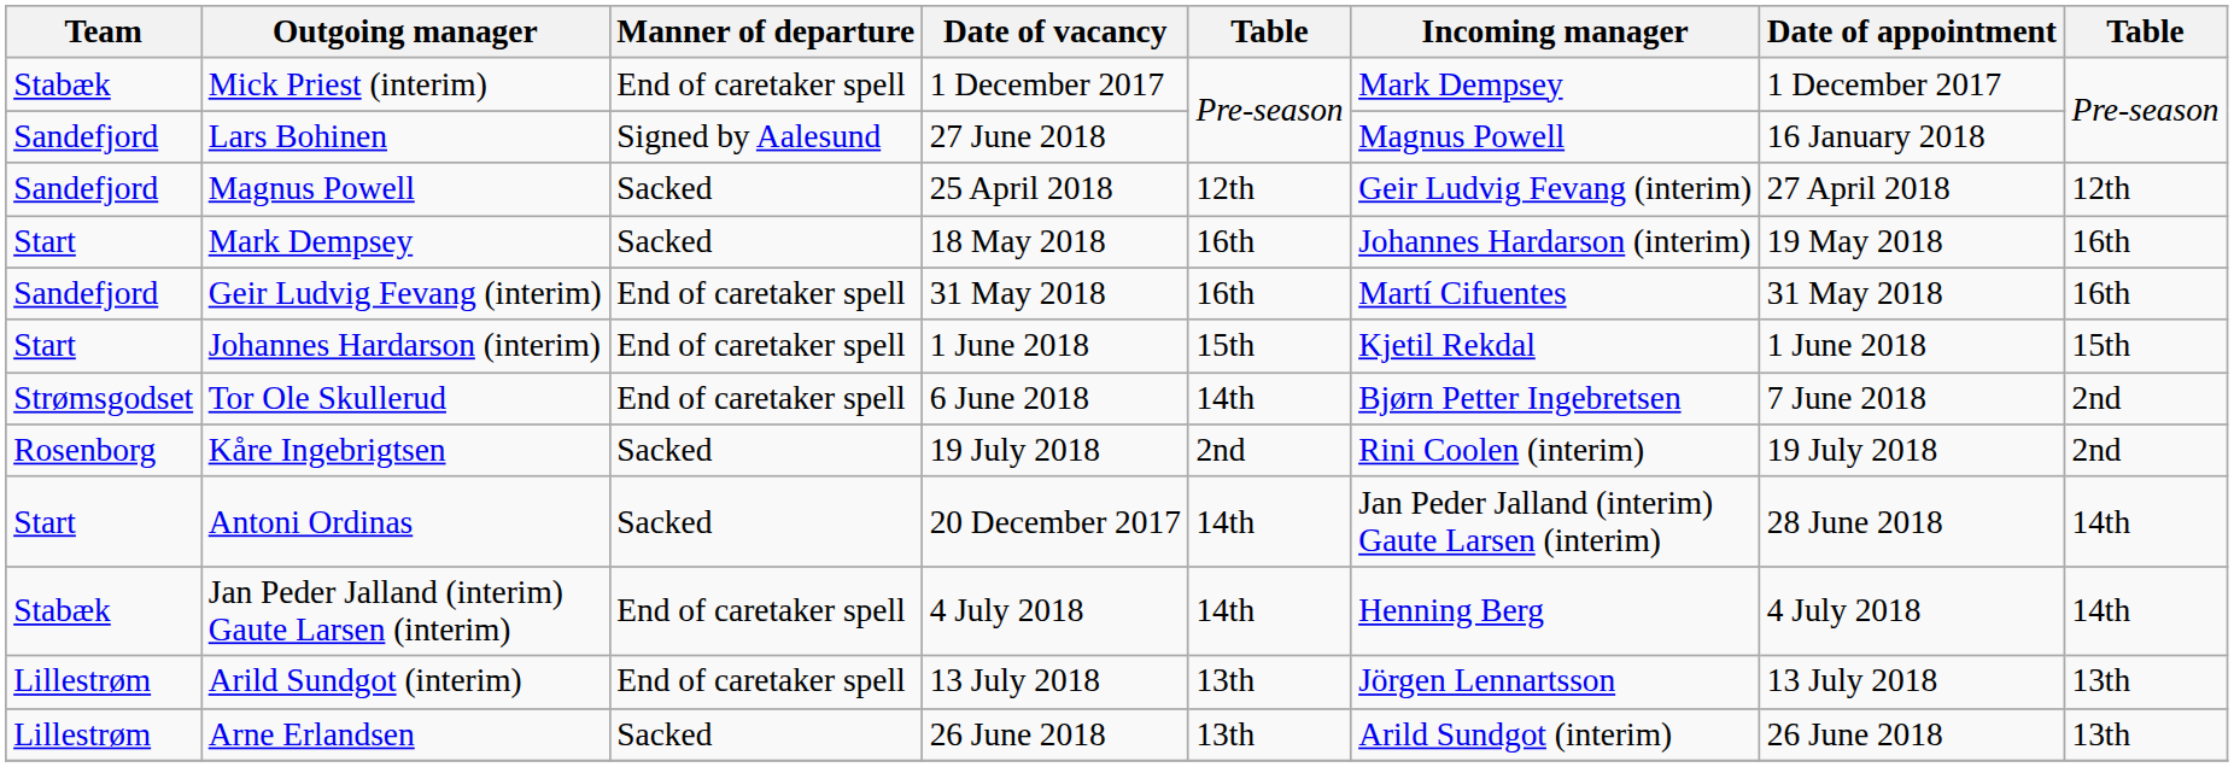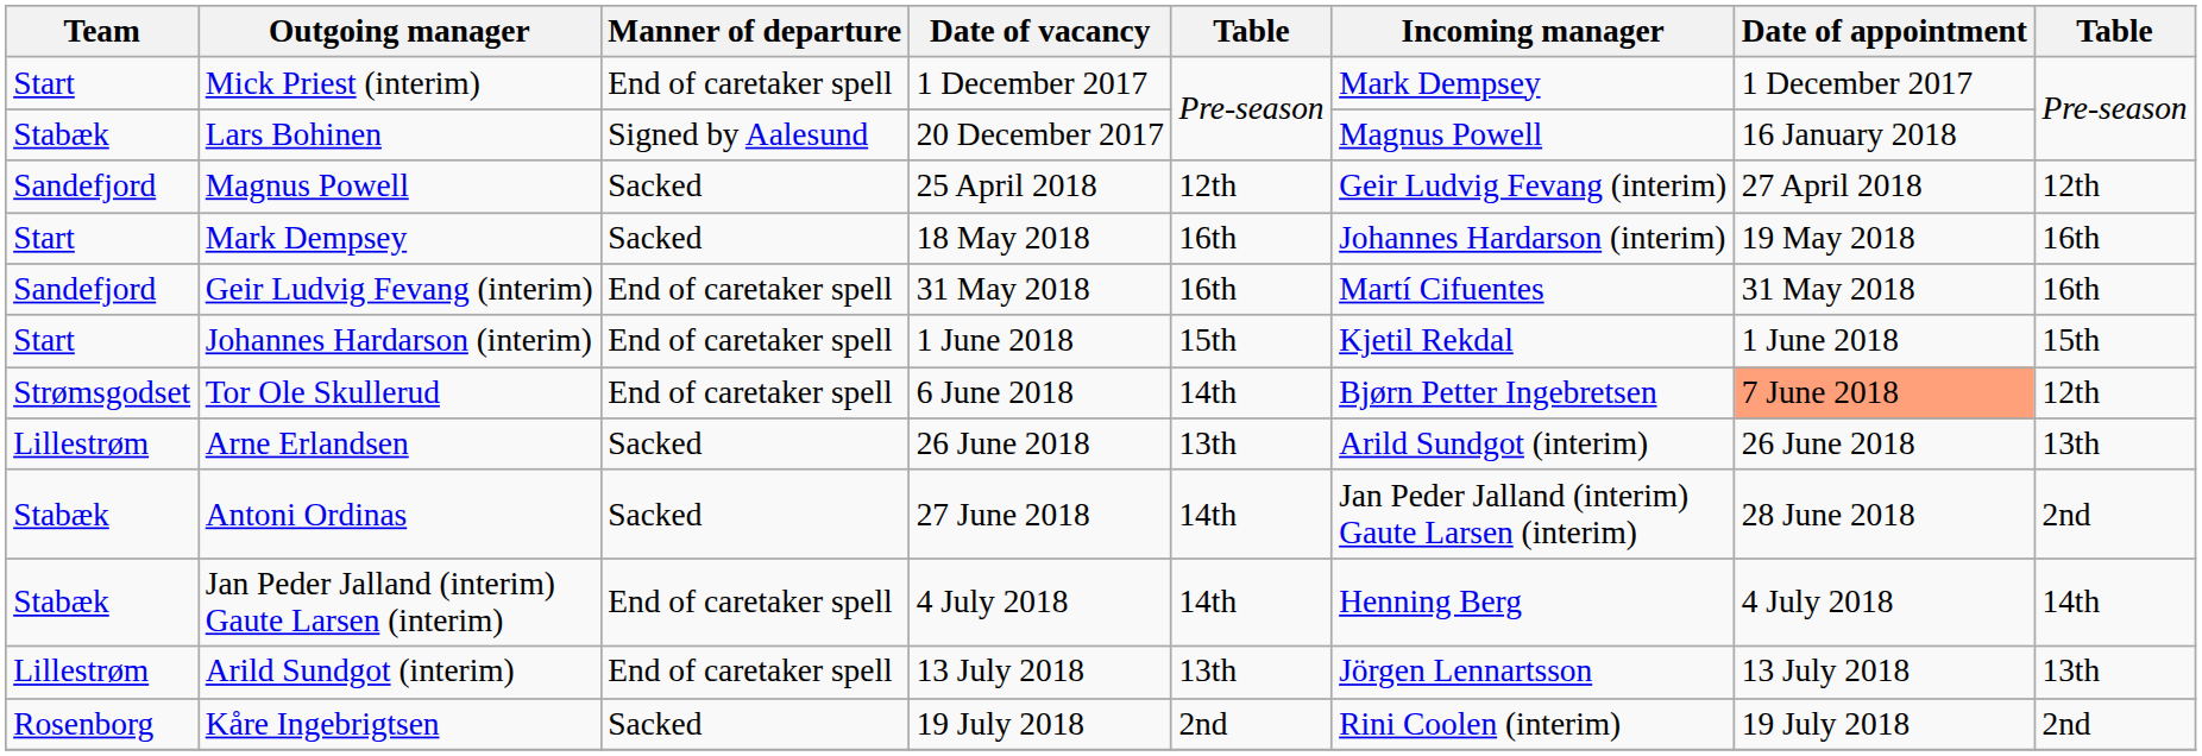Mick Priest (interim) | Team: Stabæk -> Start
Lars Bohinen | Team: Sandefjord -> Stabæk
Lars Bohinen | Date of vacancy: 27 June 2018 -> 20 December 2017
Tor Ole Skullerud | Date of appointment: no background -> lightsalmon background
Tor Ole Skullerud | column 8: 2nd -> 12th
rows swapped: Arne Erlandsen <-> Kåre Ingebrigtsen
Antoni Ordinas | Team: Start -> Stabæk
Antoni Ordinas | Date of vacancy: 20 December 2017 -> 27 June 2018
Antoni Ordinas | column 8: 14th -> 2nd
